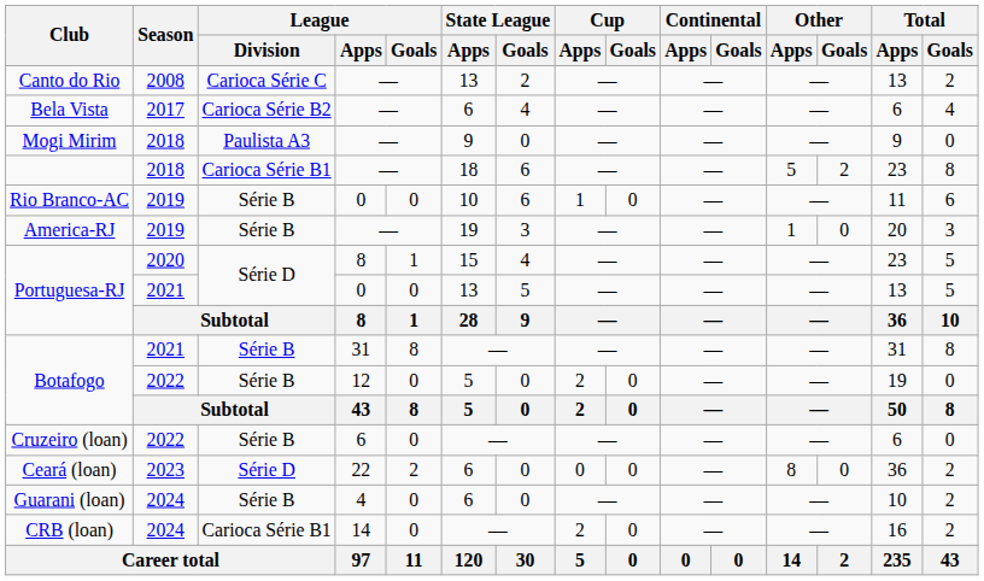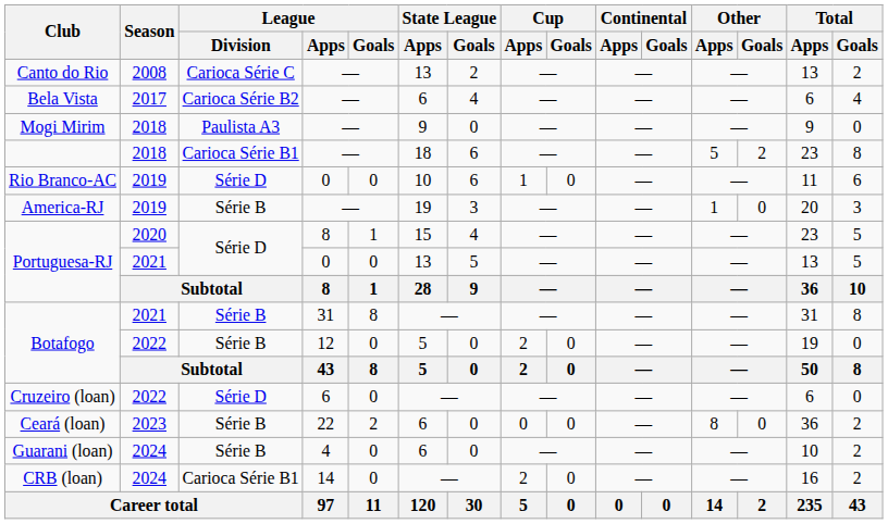Rio Branco-AC | League / Division: Série B -> Série D
Cruzeiro (loan) | League / Division: Série B -> Série D
Ceará (loan) | League / Division: Série D -> Série B
